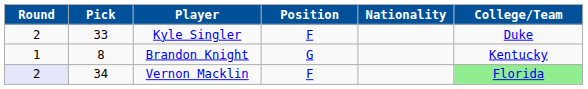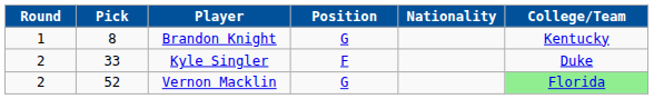rows swapped: Brandon Knight <-> Kyle Singler
Vernon Macklin | Round: lavender background -> no background
Vernon Macklin | Pick: 34 -> 52
Vernon Macklin | Position: F -> G
